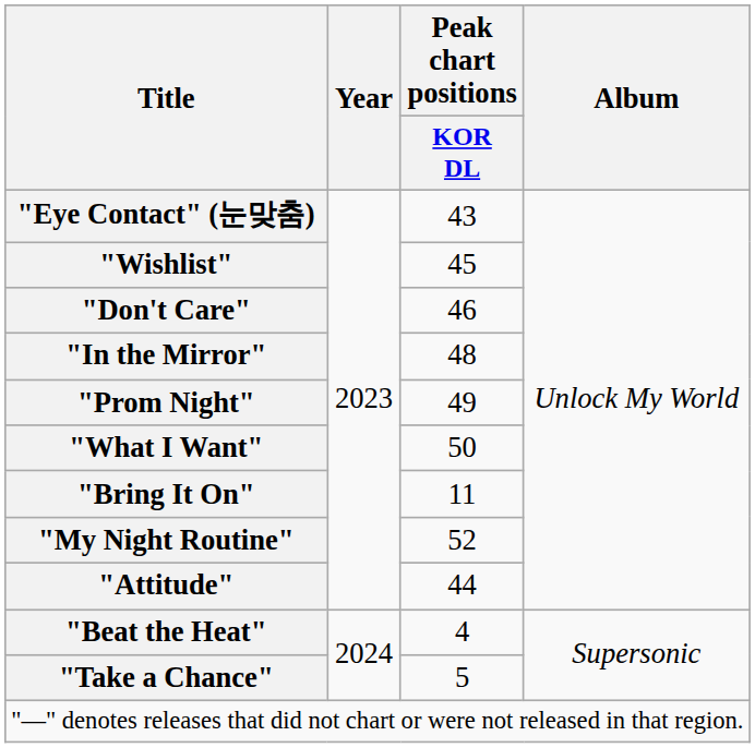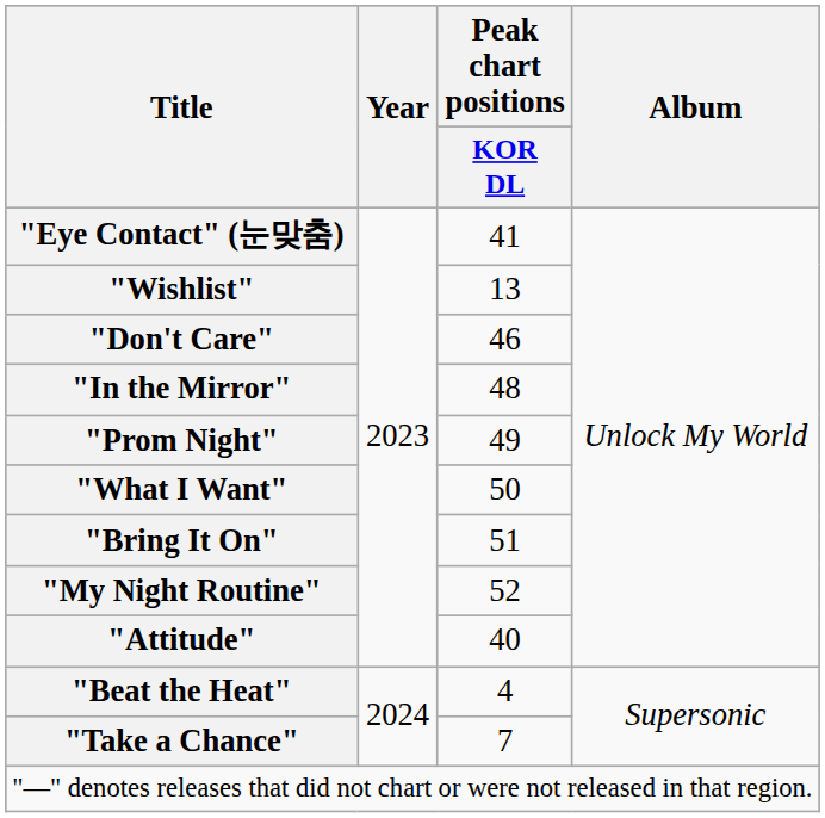"Eye Contact" (눈맞춤) | Peak chart positions / KOR DL: 43 -> 41
"Wishlist" | Peak chart positions / KOR DL: 45 -> 13
"Bring It On" | Peak chart positions / KOR DL: 11 -> 51
"Attitude" | Peak chart positions / KOR DL: 44 -> 40
"Take a Chance" | Peak chart positions / KOR DL: 5 -> 7
